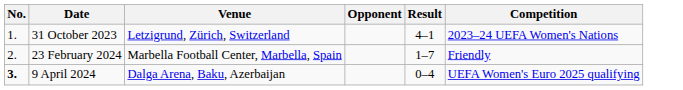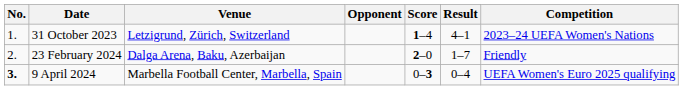+ column: Score | 1–4 | 2–0 | 0–3
23 February 2024 | Venue: Marbella Football Center, Marbella, Spain -> Dalga Arena, Baku, Azerbaijan
9 April 2024 | Venue: Dalga Arena, Baku, Azerbaijan -> Marbella Football Center, Marbella, Spain
